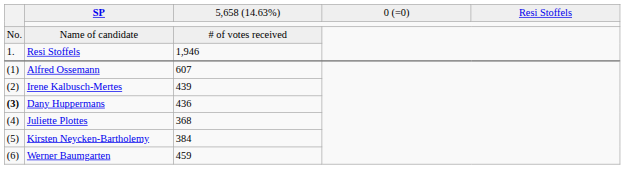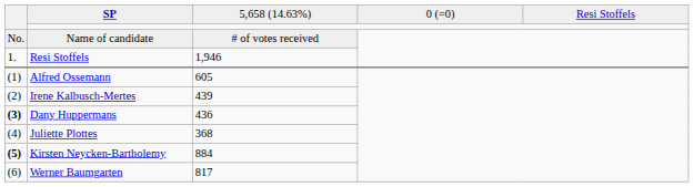Alfred Ossemann | column 3: 607 -> 605
Kirsten Neycken-Bartholemy | column 1: normal -> bold
Kirsten Neycken-Bartholemy | column 3: 384 -> 884
Werner Baumgarten | column 3: 459 -> 817
